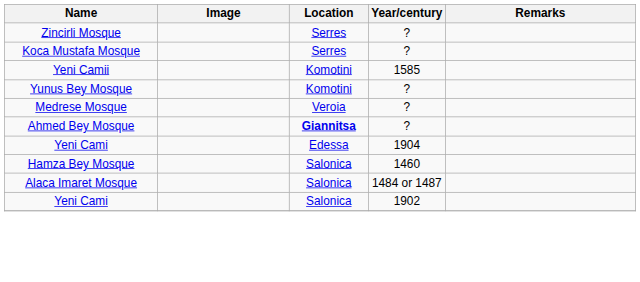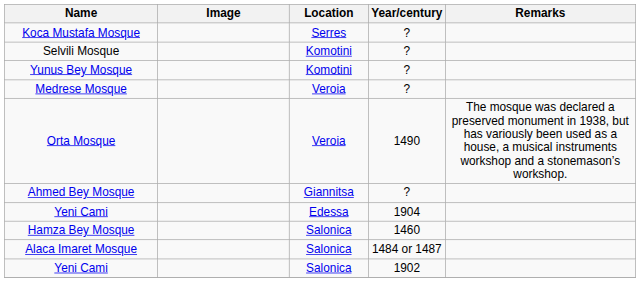- row: Zincirli Mosque | Serres | ?
- row: Yeni Camii | Komotini | 1585
+ row: Selvili Mosque | Komotini | ?
+ row: Orta Mosque | Veroia | 1490 | The mosque was declared a preserved monument in 1938, but has variously been used as a house, a musical instruments workshop and a stonemason’s workshop.
Ahmed Bey Mosque | Location: bold -> normal
